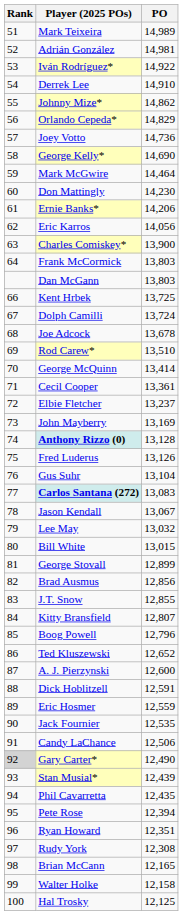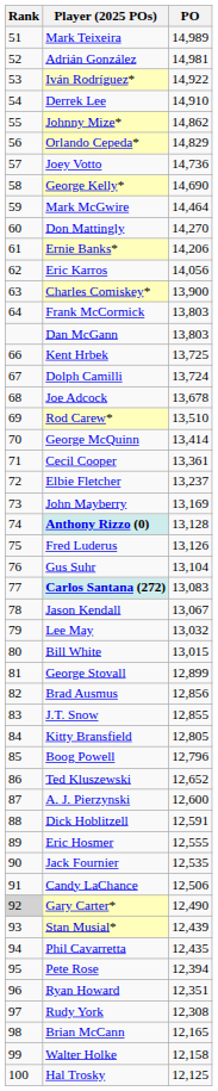Don Mattingly | PO: 14,230 -> 14,270
Kitty Bransfield | PO: 12,807 -> 12,805
Eric Hosmer | PO: 12,559 -> 12,555
